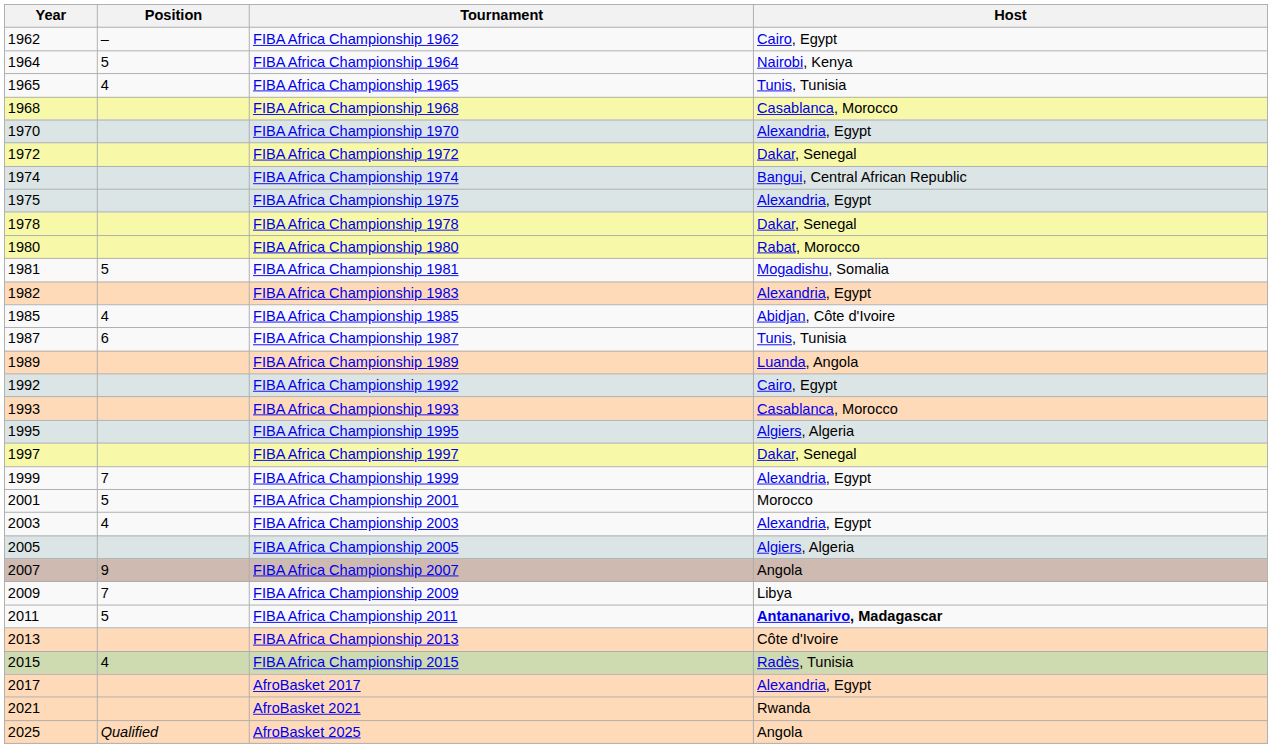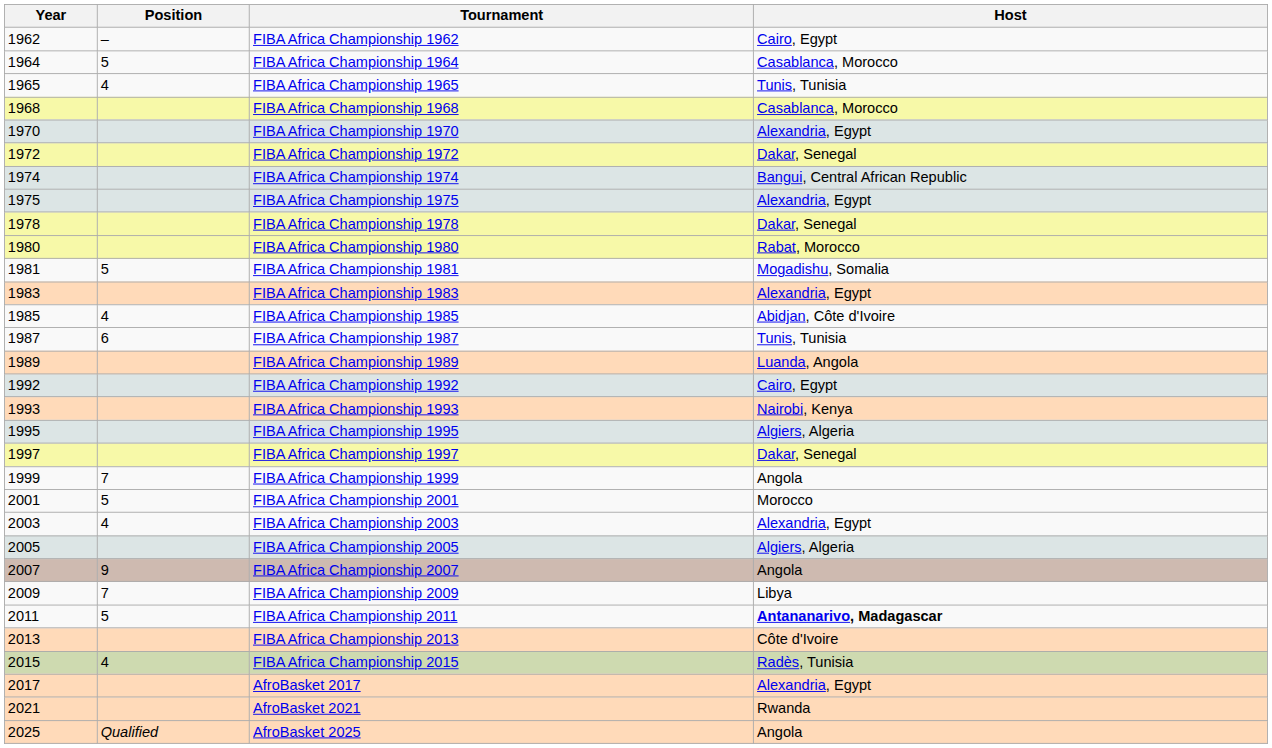FIBA Africa Championship 1964 | Host: Nairobi, Kenya -> Casablanca, Morocco
FIBA Africa Championship 1983 | Year: 1982 -> 1983
FIBA Africa Championship 1993 | Host: Casablanca, Morocco -> Nairobi, Kenya
FIBA Africa Championship 1999 | Host: Alexandria, Egypt -> Angola
